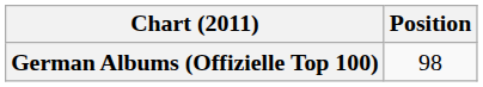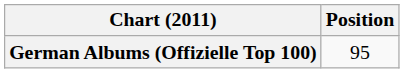German Albums (Offizielle Top 100) | Position: 98 -> 95
